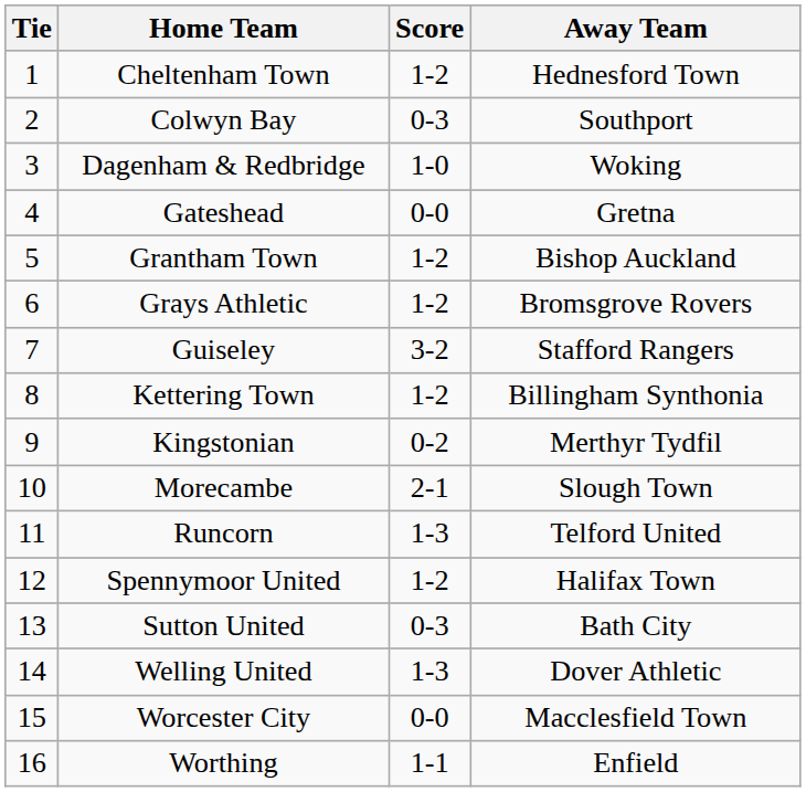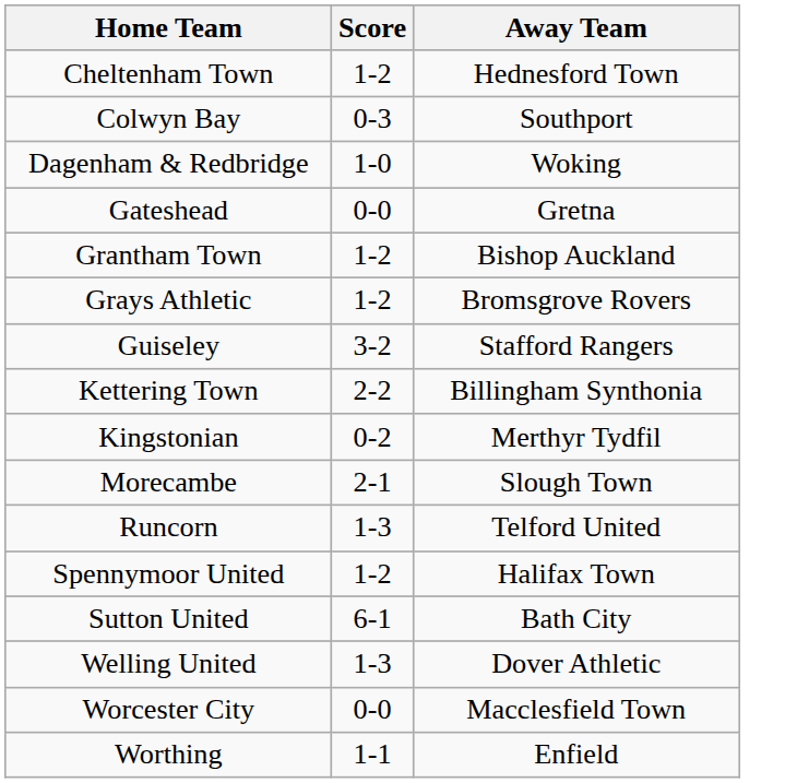- column: Tie | 1 | 2 | 3 | 4 | 5 | 6 | 7 | 8 | 9 | 10 | 11 | 12 | 13 | 14 | 15 | 16
Kettering Town | Score: 1-2 -> 2-2
Sutton United | Score: 0-3 -> 6-1
